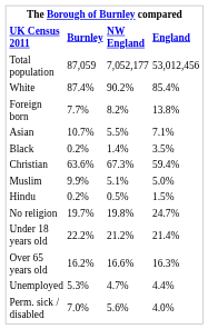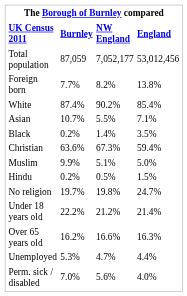rows swapped: Foreign born <-> White
